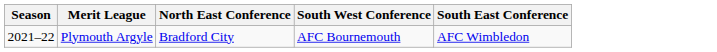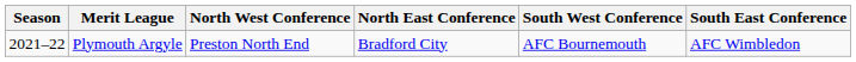+ column: North West Conference | Preston North End
